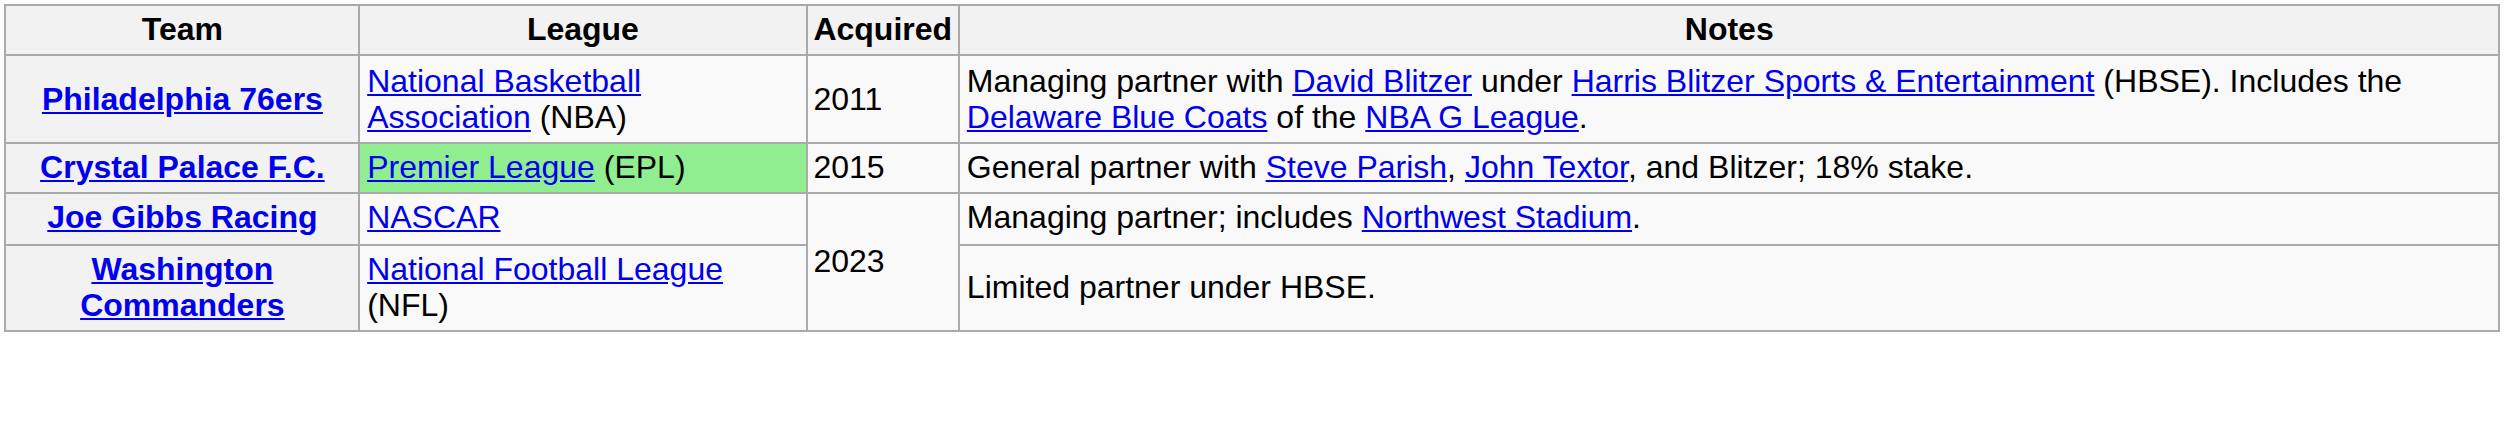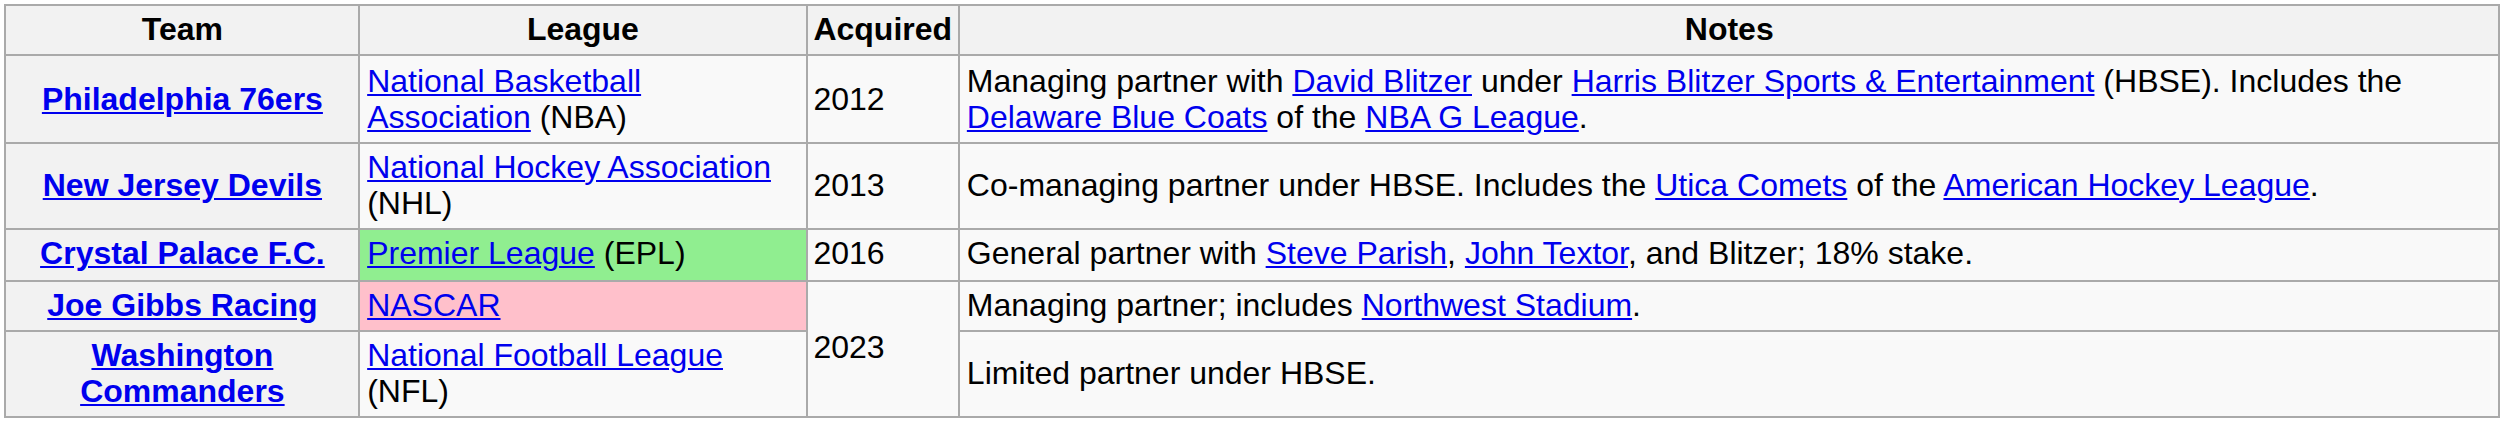Philadelphia 76ers | Acquired: 2011 -> 2012
+ row: New Jersey Devils | National Hockey Association (NHL) | 2013 | Co-managing partner under HBSE. Includes the Utica Comets of the American Hockey League.
Crystal Palace F.C. | Acquired: 2015 -> 2016
Joe Gibbs Racing | League: no background -> pink background
